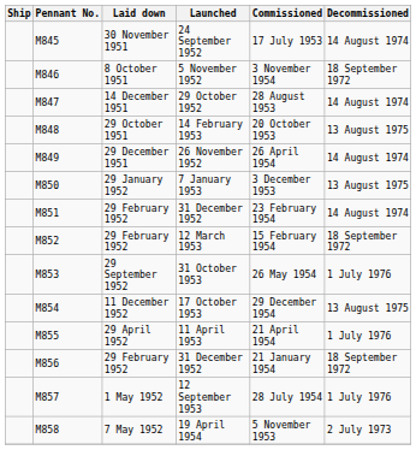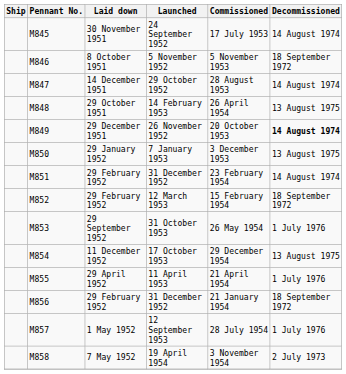5 November 1952 | Commissioned: 3 November 1954 -> 5 November 1953
14 February 1953 | Commissioned: 20 October 1953 -> 26 April 1954
26 November 1952 | Commissioned: 26 April 1954 -> 20 October 1953
26 November 1952 | Decommissioned: normal -> bold
19 April 1954 | Commissioned: 5 November 1953 -> 3 November 1954
